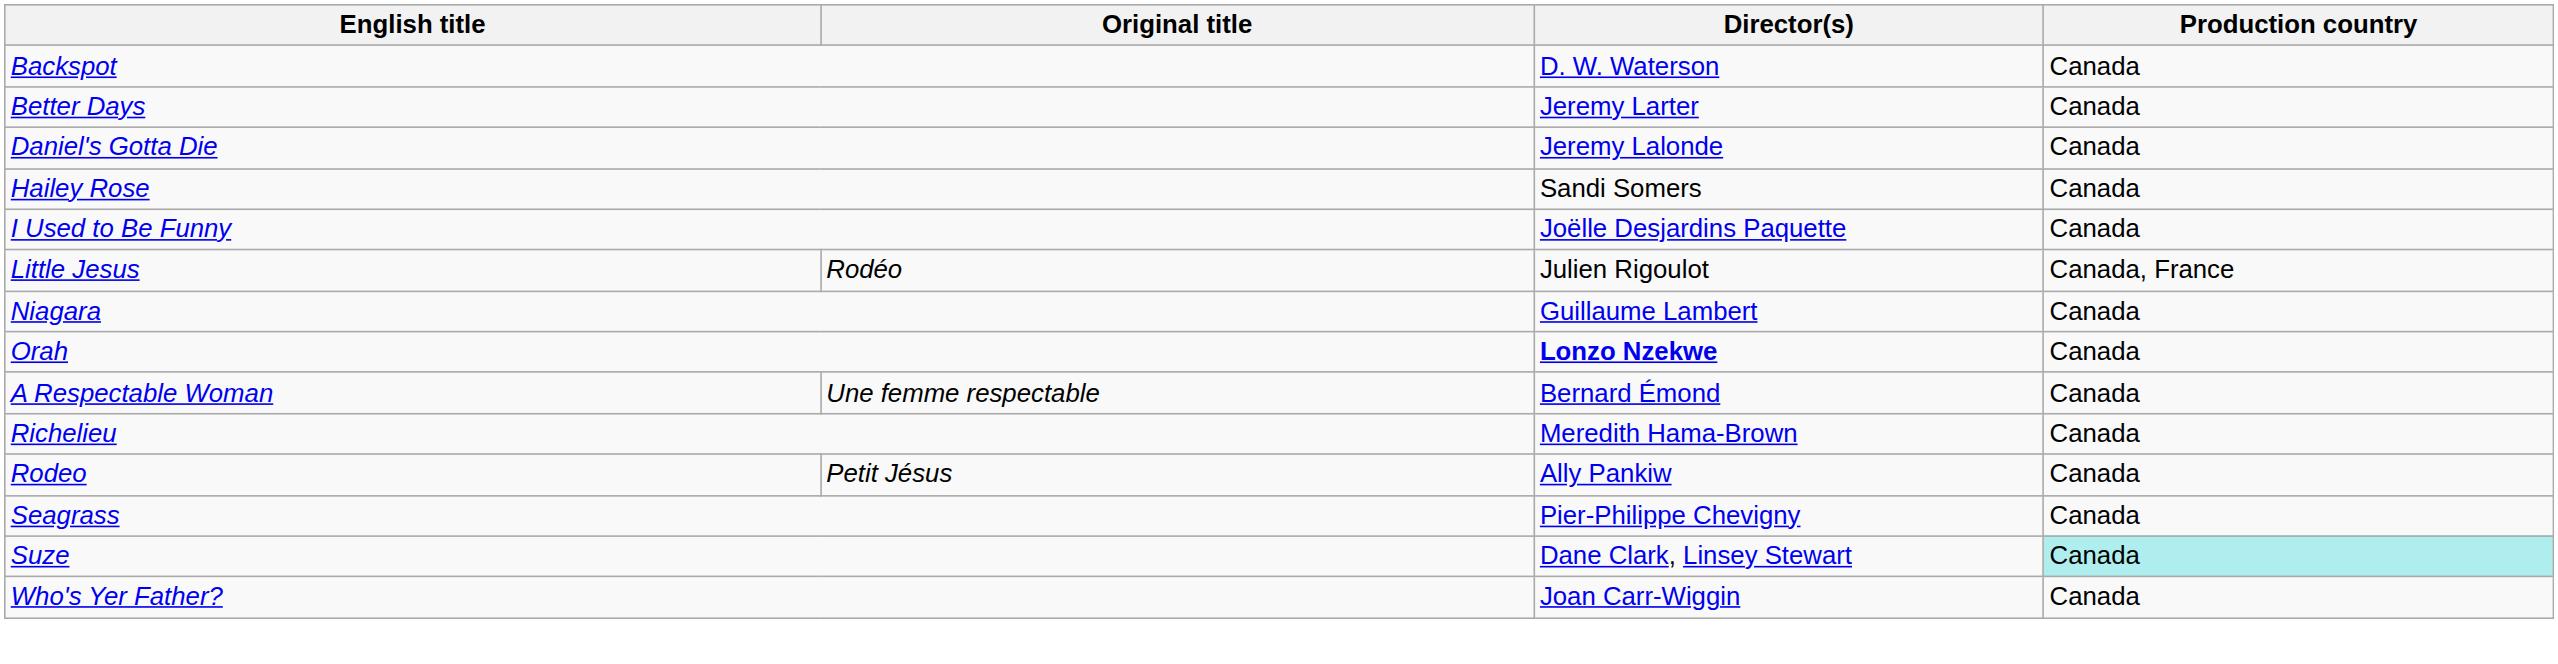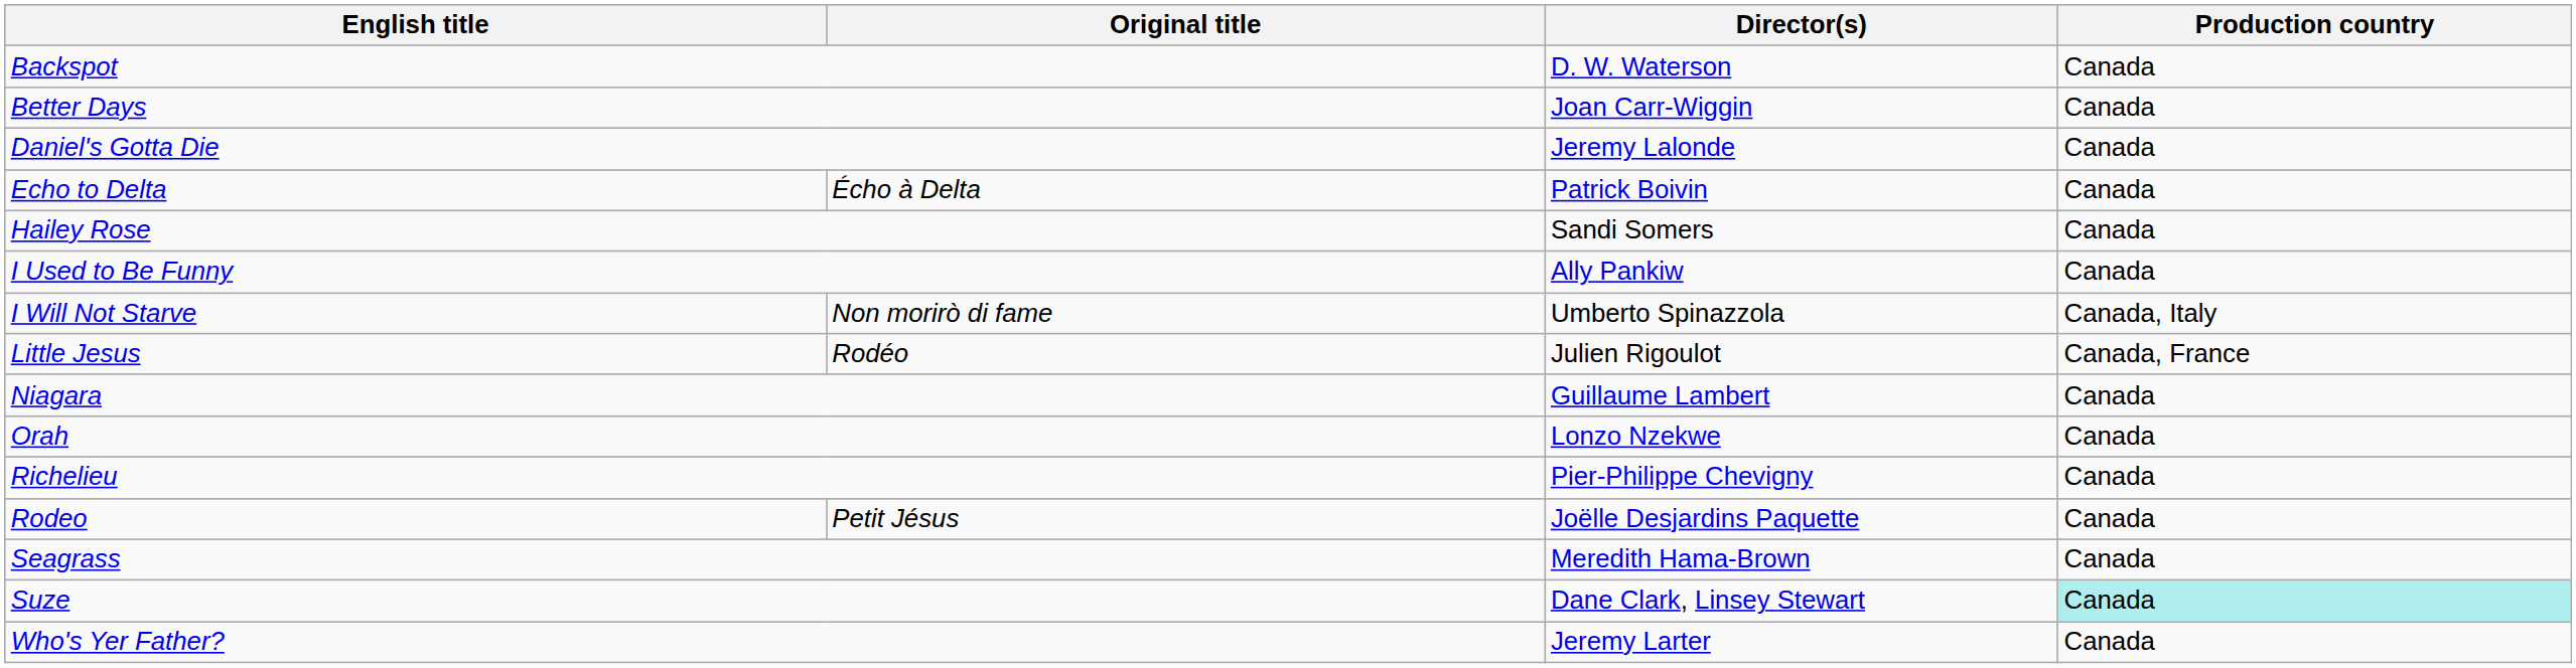Better Days | Director(s): Jeremy Larter -> Joan Carr-Wiggin
+ row: Echo to Delta | Écho à Delta | Patrick Boivin | Canada
I Used to Be Funny | Director(s): Joëlle Desjardins Paquette -> Ally Pankiw
+ row: I Will Not Starve | Non morirò di fame | Umberto Spinazzola | Canada, Italy
Orah | Director(s): bold -> normal
- row: A Respectable Woman | Une femme respectable | Bernard Émond | Canada
Richelieu | Director(s): Meredith Hama-Brown -> Pier-Philippe Chevigny
Rodeo | Director(s): Ally Pankiw -> Joëlle Desjardins Paquette
Seagrass | Director(s): Pier-Philippe Chevigny -> Meredith Hama-Brown
Who's Yer Father? | Director(s): Joan Carr-Wiggin -> Jeremy Larter
